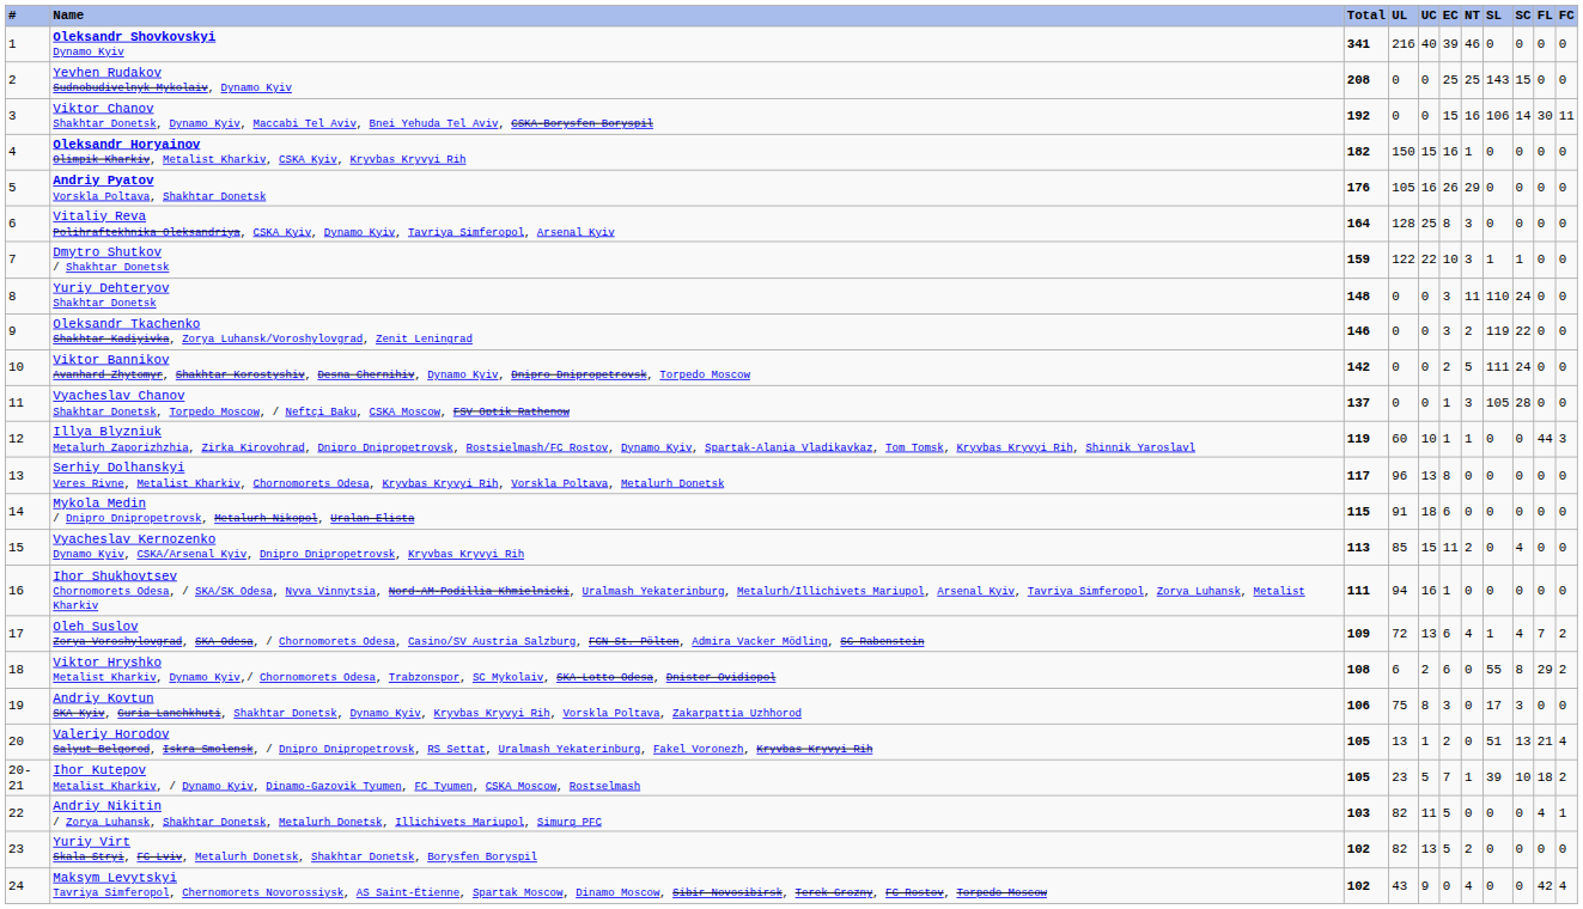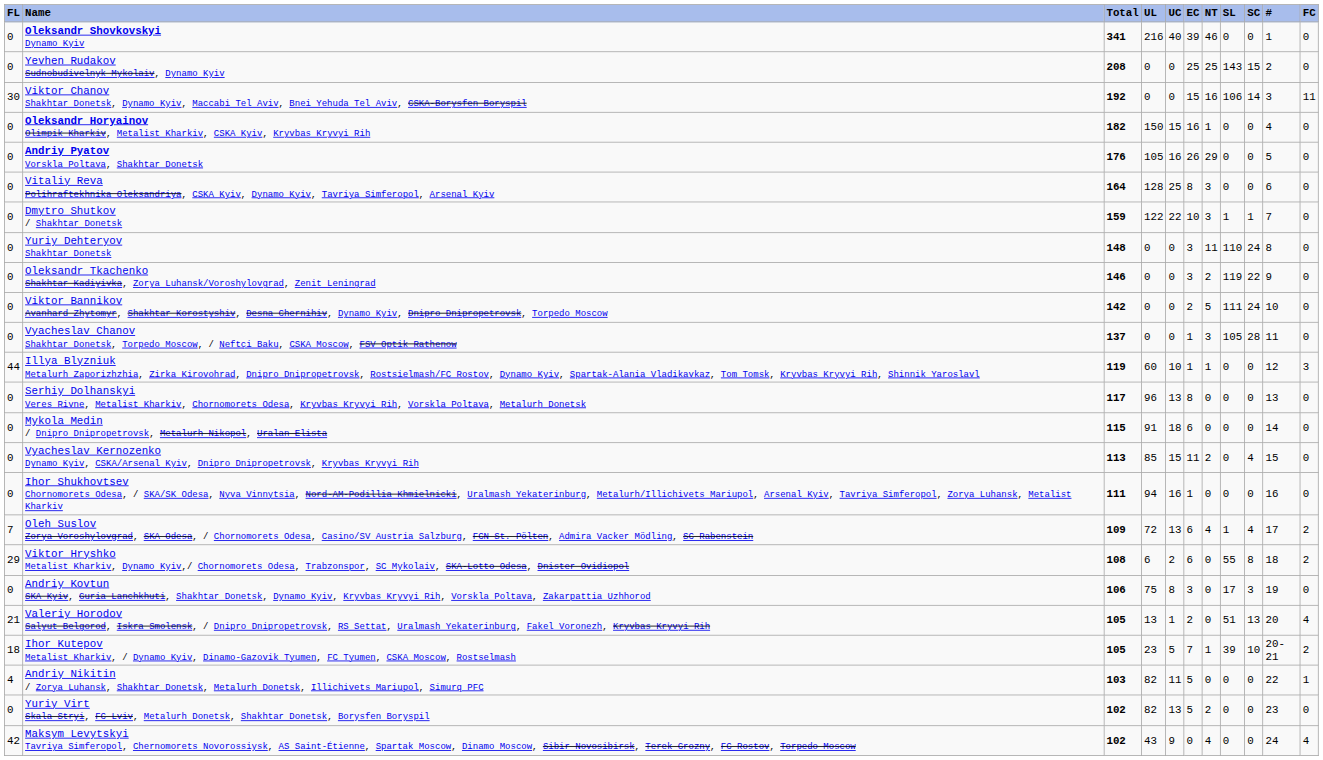columns swapped: # <-> FL
